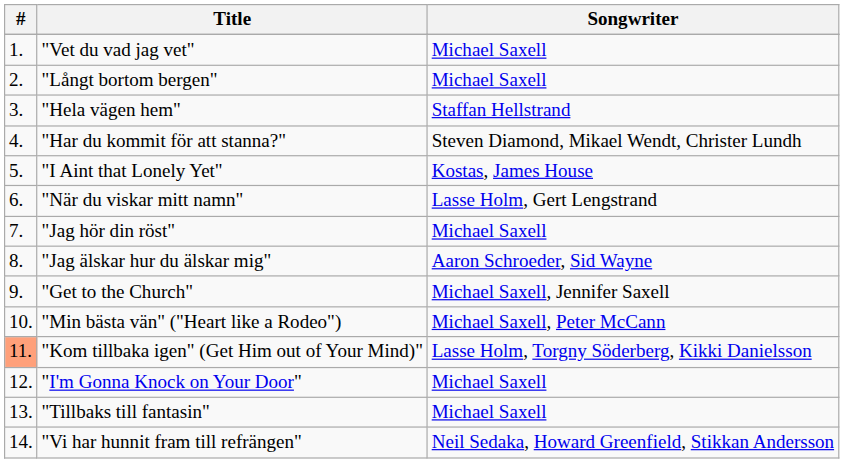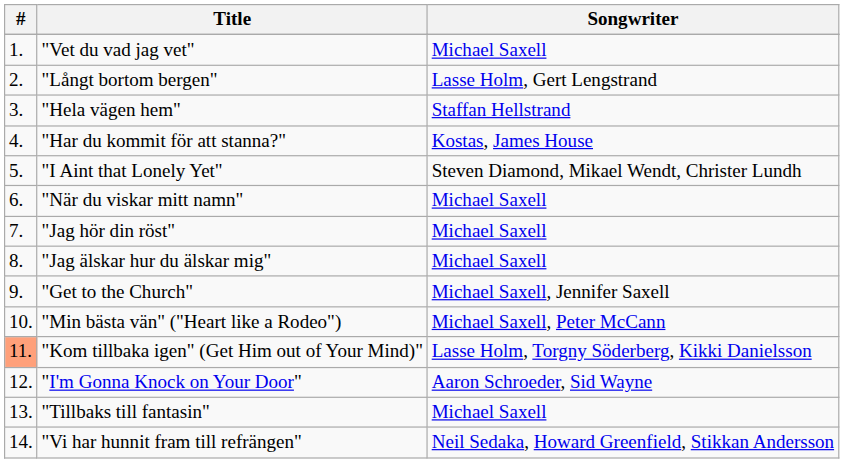"Långt bortom bergen" | Songwriter: Michael Saxell -> Lasse Holm, Gert Lengstrand
"Har du kommit för att stanna?" | Songwriter: Steven Diamond, Mikael Wendt, Christer Lundh -> Kostas, James House
"I Aint that Lonely Yet" | Songwriter: Kostas, James House -> Steven Diamond, Mikael Wendt, Christer Lundh
"När du viskar mitt namn" | Songwriter: Lasse Holm, Gert Lengstrand -> Michael Saxell
"Jag älskar hur du älskar mig" | Songwriter: Aaron Schroeder, Sid Wayne -> Michael Saxell
"I'm Gonna Knock on Your Door" | Songwriter: Michael Saxell -> Aaron Schroeder, Sid Wayne
